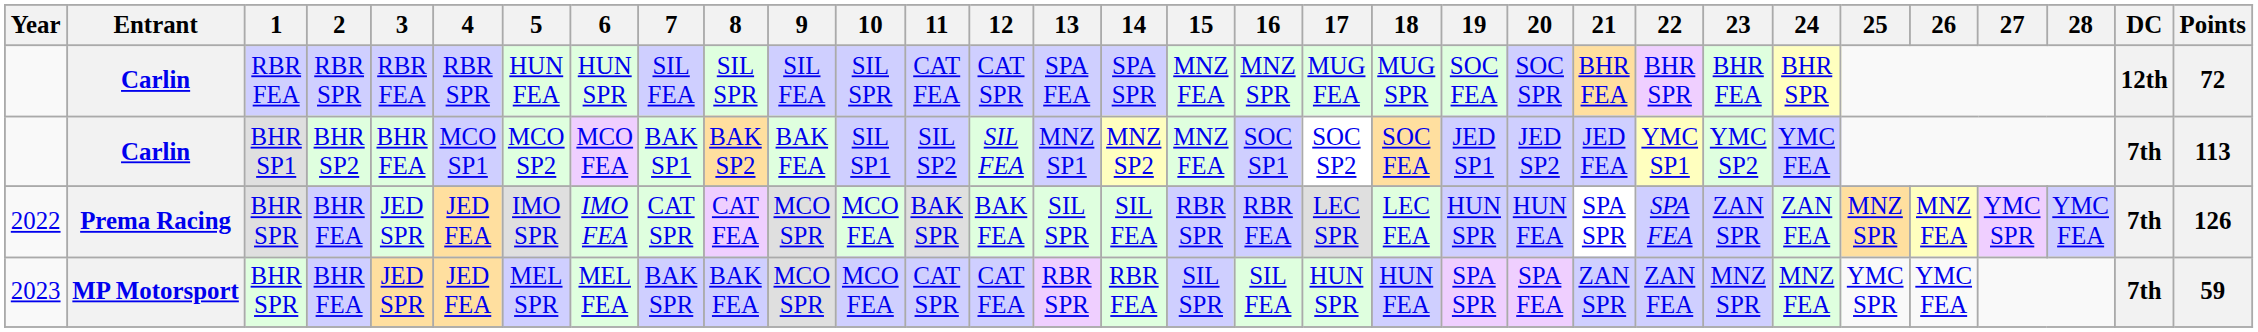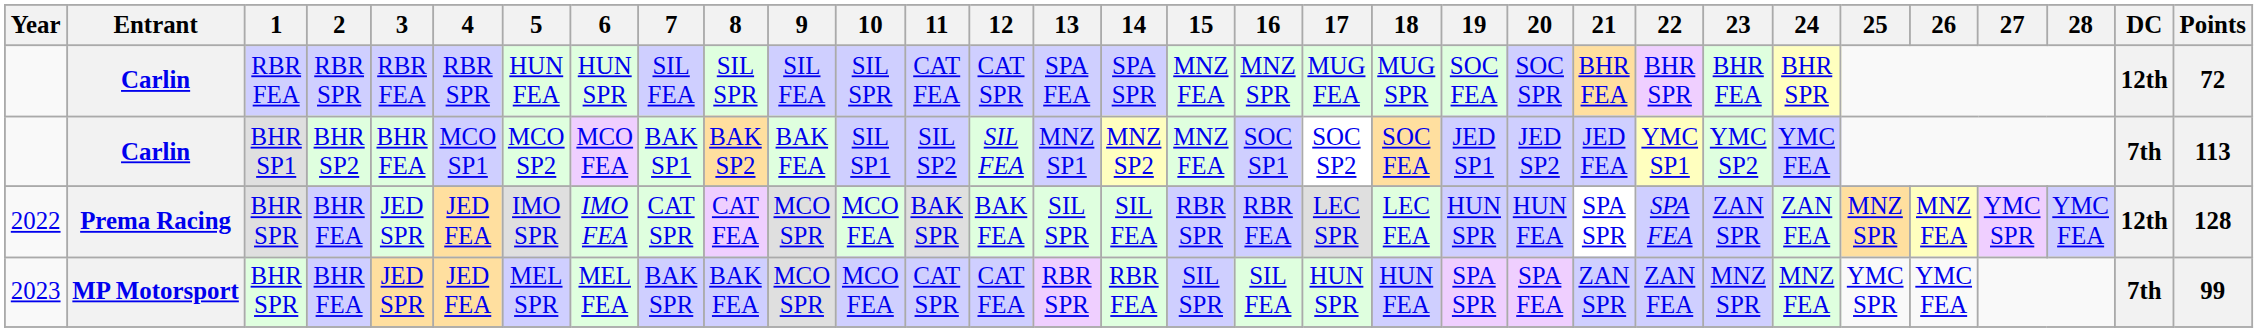2022 | DC: 7th -> 12th
2022 | Points: 126 -> 128
2023 | Points: 59 -> 99
